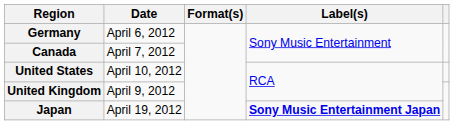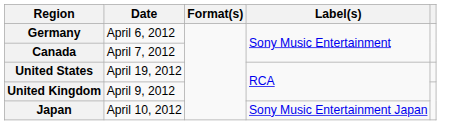United States | Date: April 10, 2012 -> April 19, 2012
Japan | Date: April 19, 2012 -> April 10, 2012
Japan | Label(s): bold -> normal
